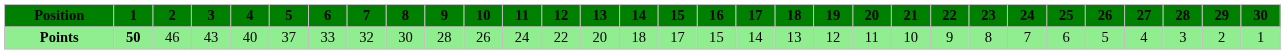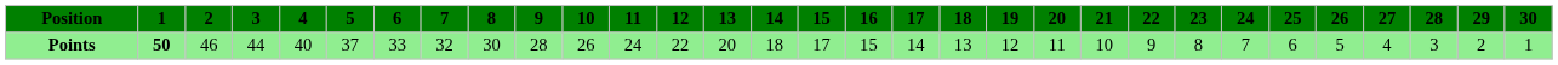Points | 3: 43 -> 44
